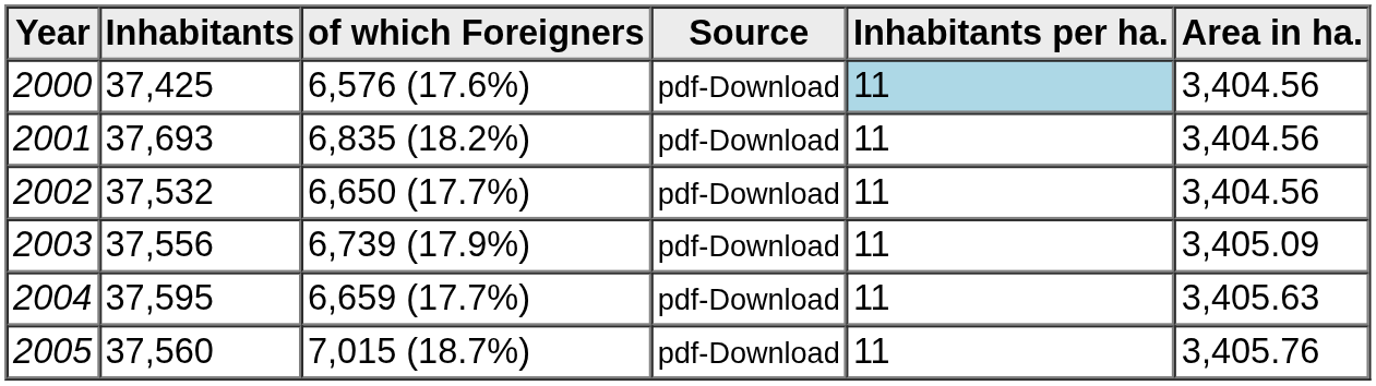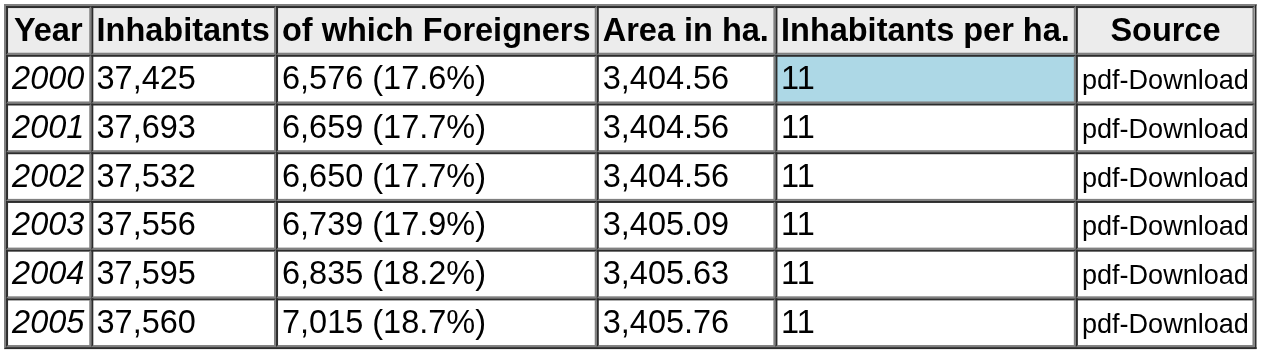columns swapped: Area in ha. <-> Source
2001 | of which Foreigners: 6,835 (18.2%) -> 6,659 (17.7%)
2004 | of which Foreigners: 6,659 (17.7%) -> 6,835 (18.2%)
